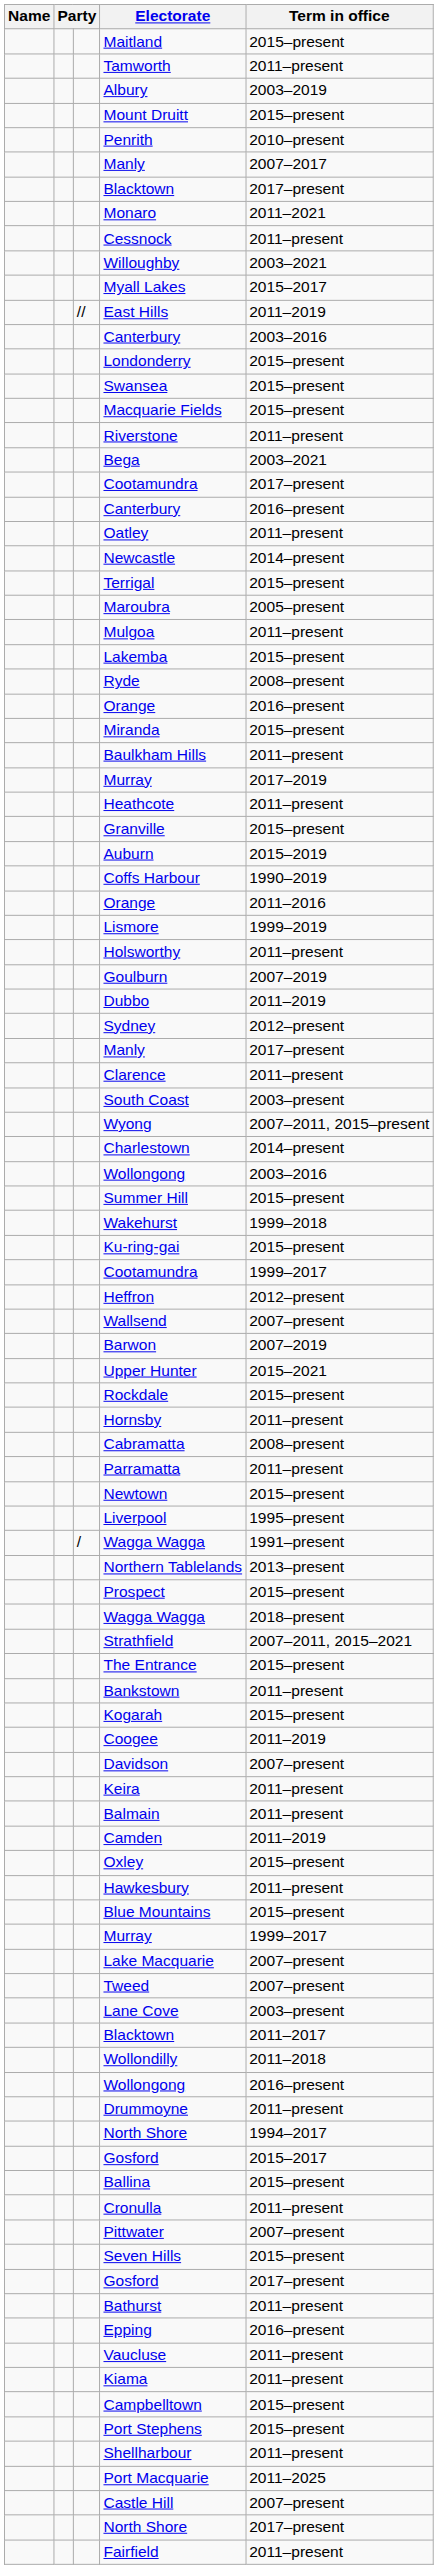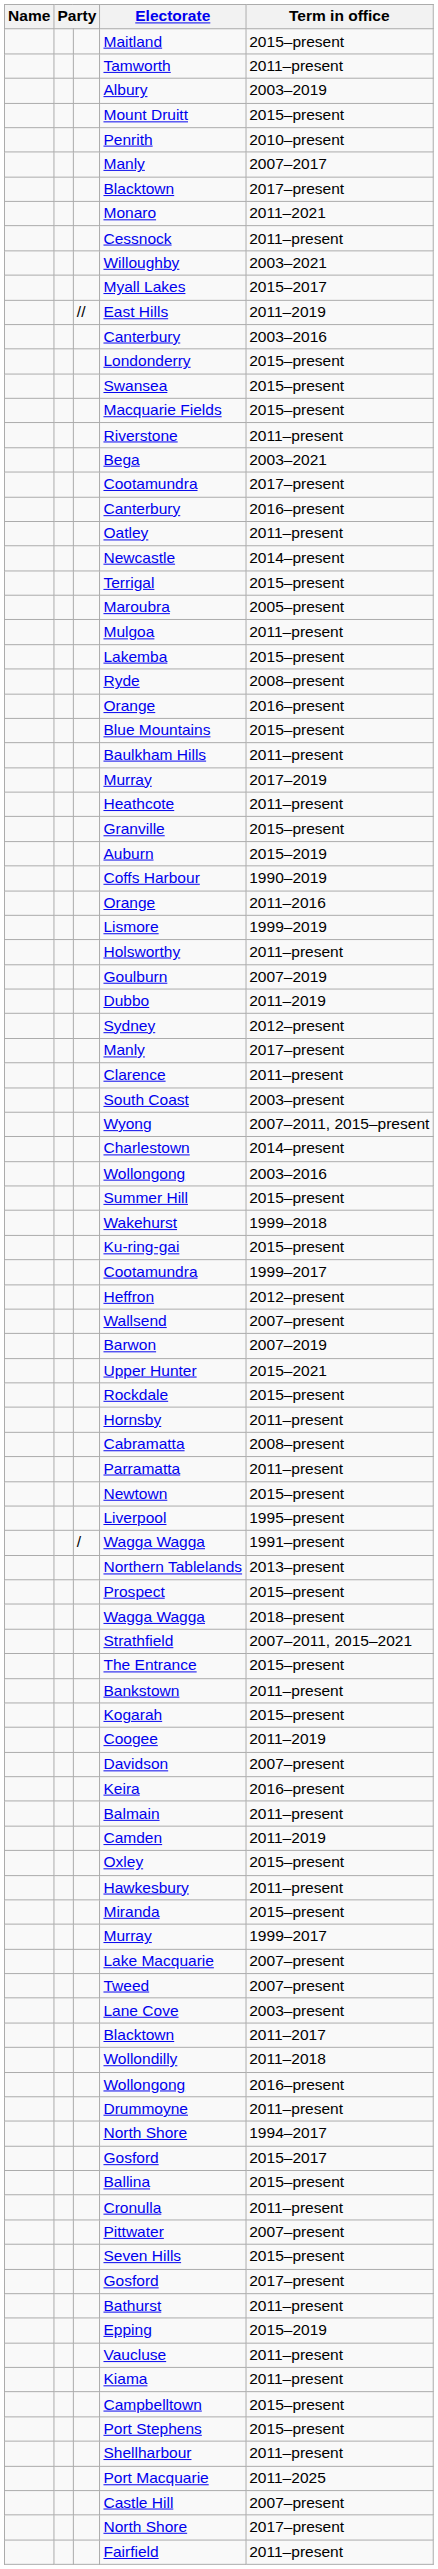rows swapped: Blue Mountains <-> Miranda
Keira | Term in office: 2011–present -> 2016–present
Epping | Term in office: 2016–present -> 2015–2019
